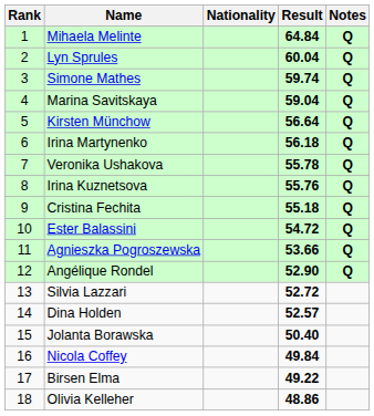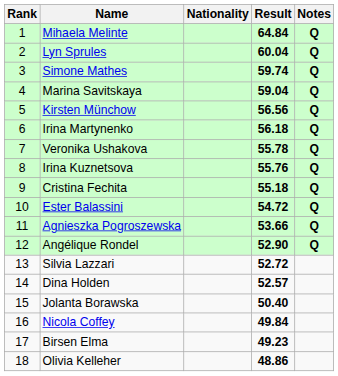Kirsten Münchow | Result: 56.64 -> 56.56
Birsen Elma | Result: 49.22 -> 49.23
